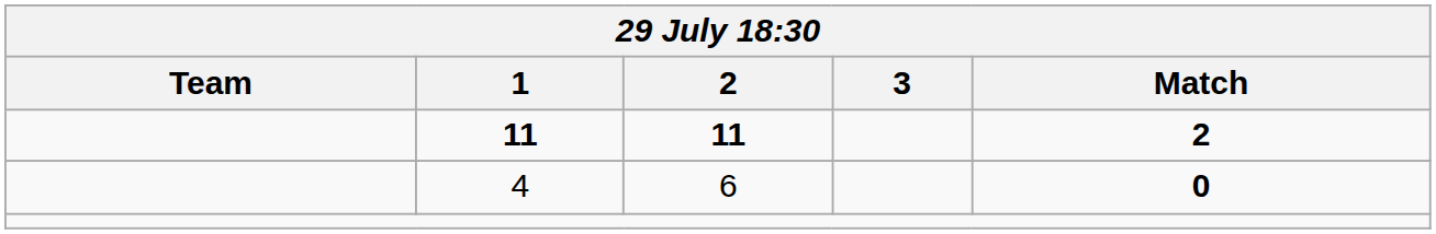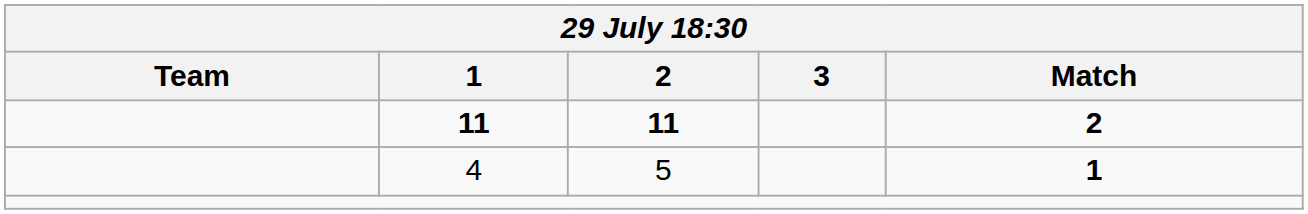4 | 2: 6 -> 5
4 | Match: 0 -> 1
